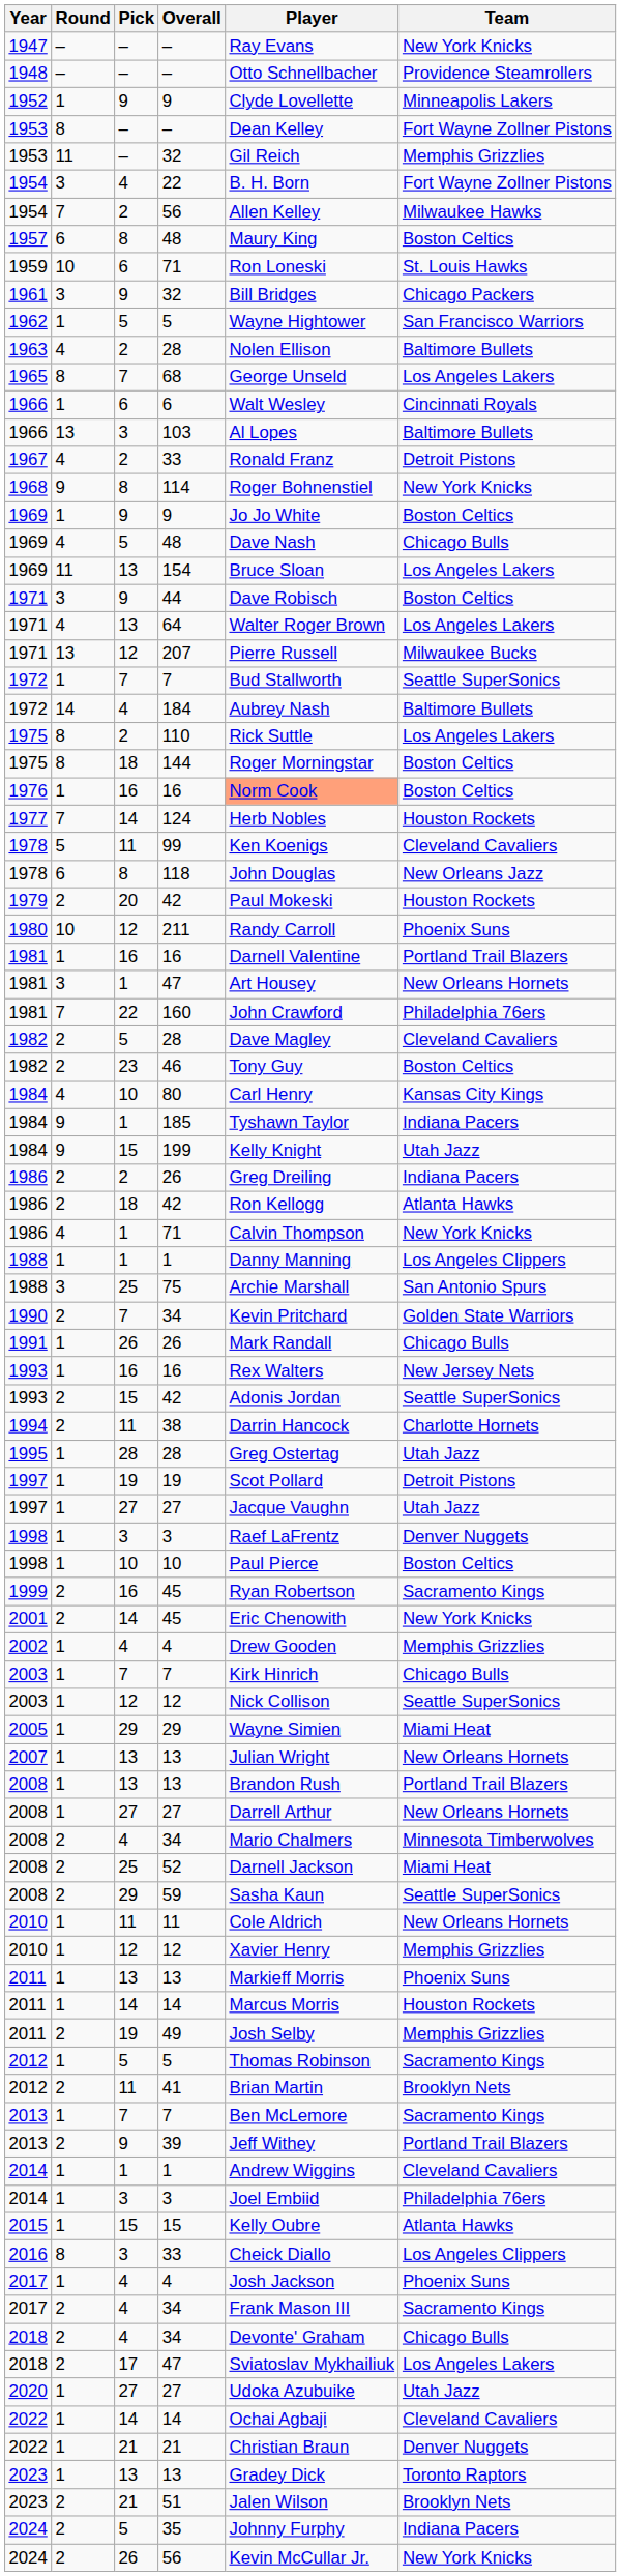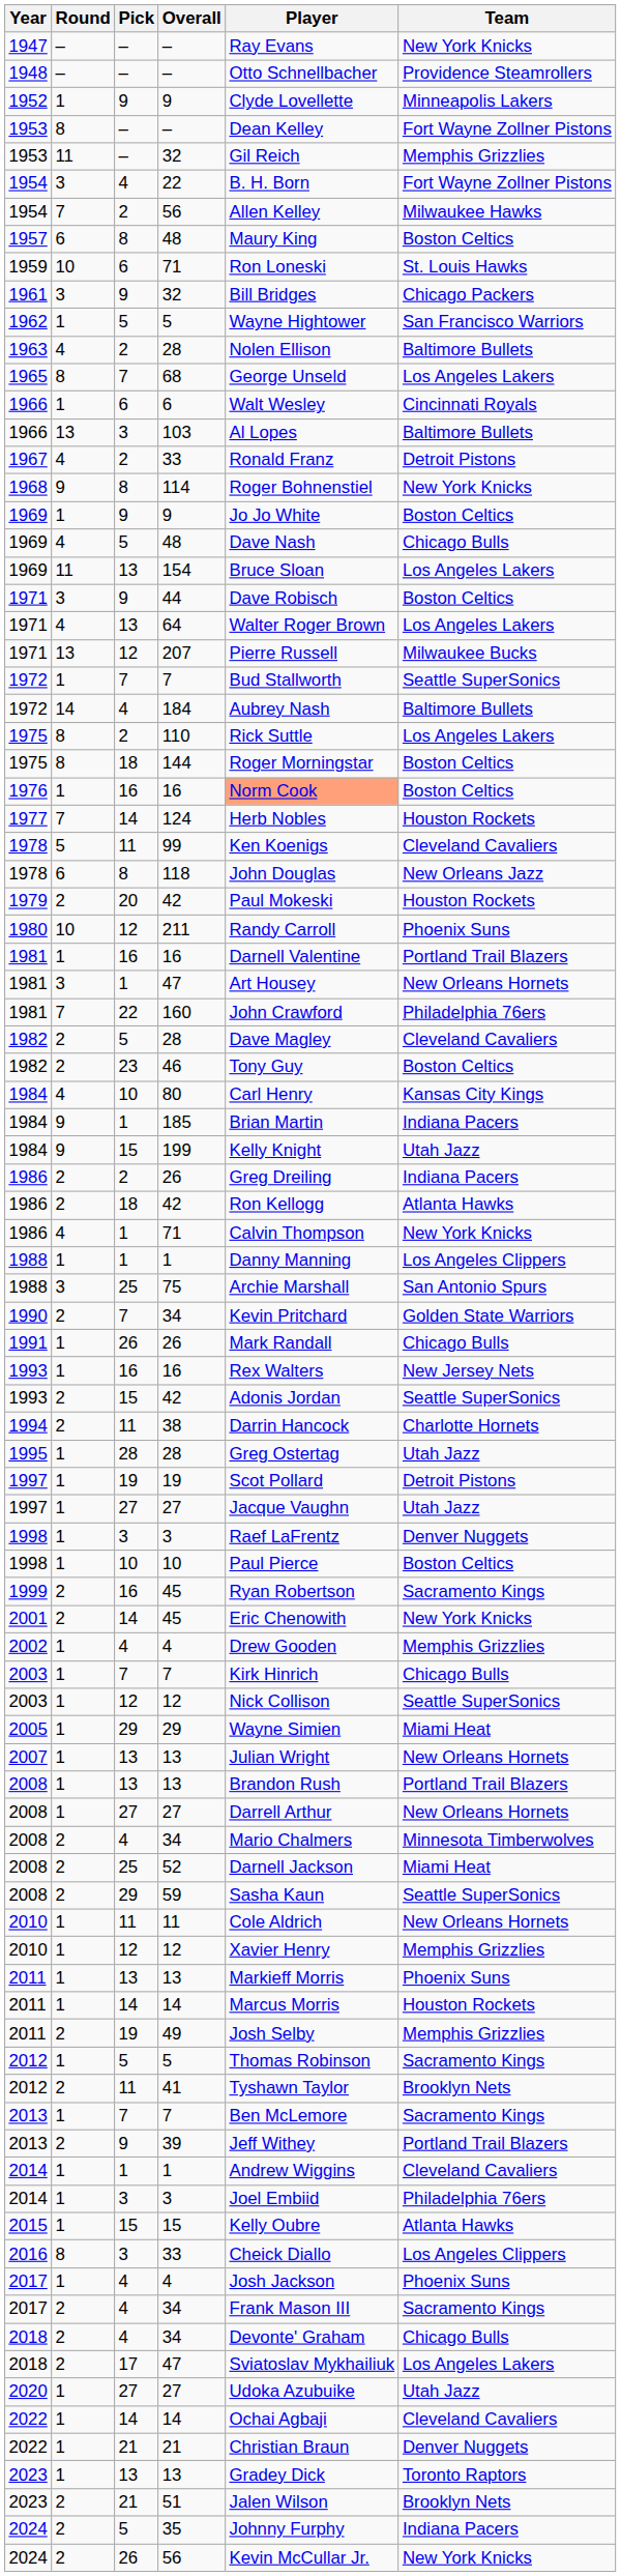185 | Player: Tyshawn Taylor -> Brian Martin
41 | Player: Brian Martin -> Tyshawn Taylor
